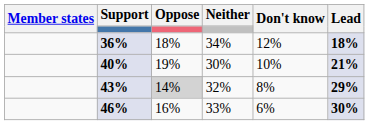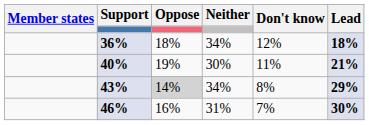40% | Don't know: 10% -> 11%
43% | Neither: 32% -> 34%
46% | Neither: 33% -> 31%
46% | Don't know: 6% -> 7%
